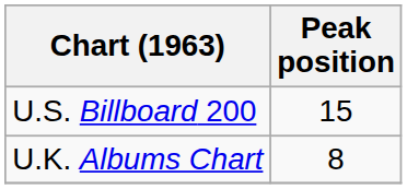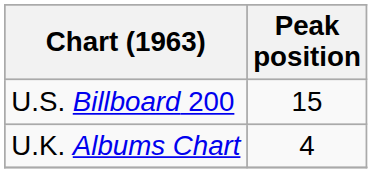U.K. Albums Chart | Peak position: 8 -> 4
